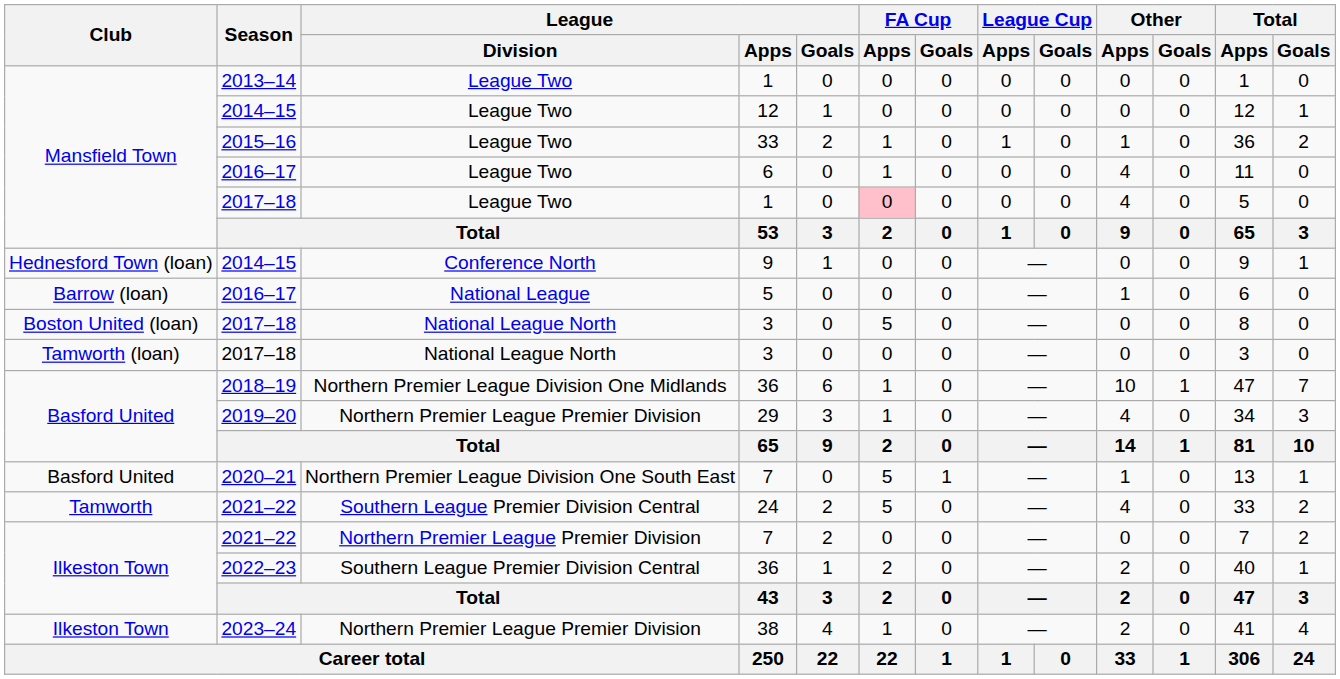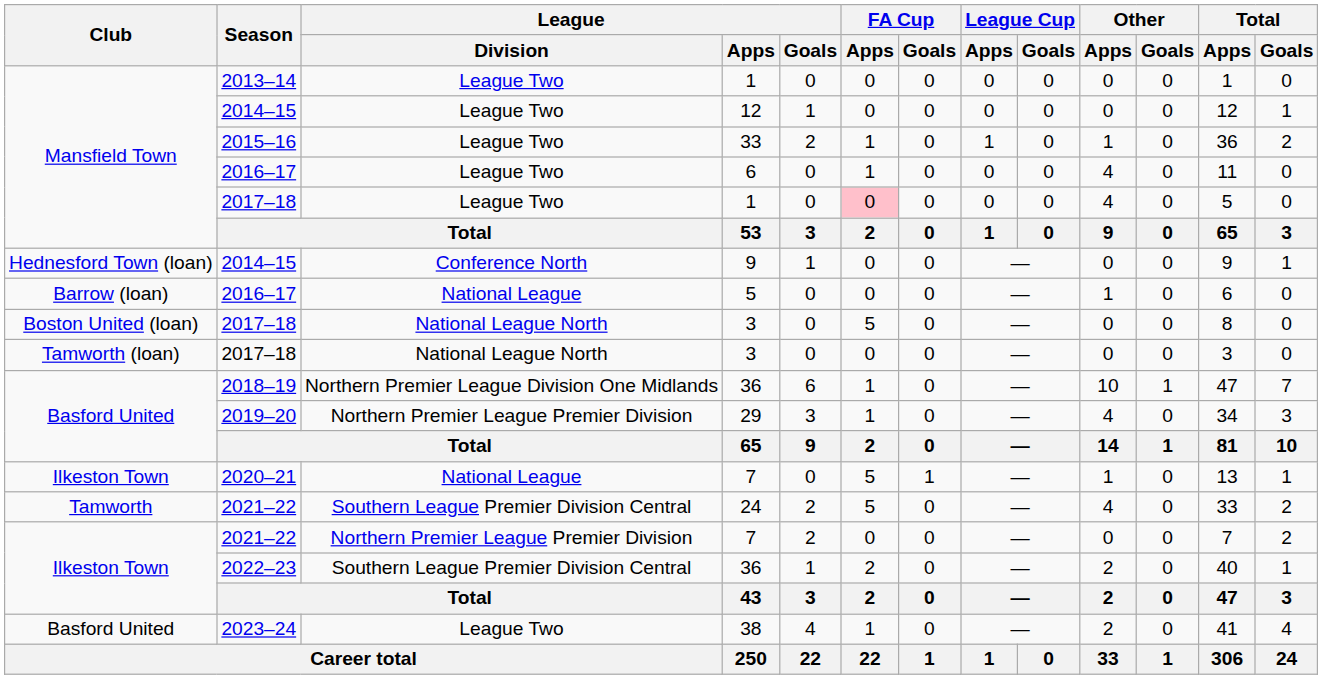2020–21 / 7 | Club: Basford United -> Ilkeston Town
2020–21 / 7 | League / Division: Northern Premier League Division One South East -> National League
38 | Club: Ilkeston Town -> Basford United
38 | League / Division: Northern Premier League Premier Division -> League Two
